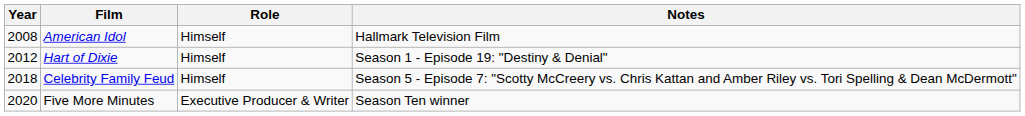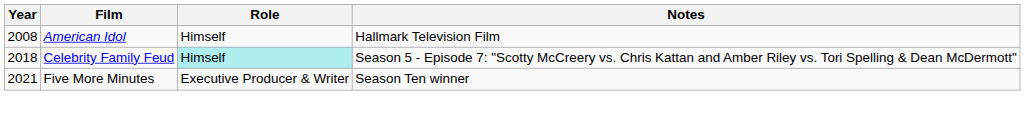- row: 2012 | Hart of Dixie | Himself | Season 1 - Episode 19: "Destiny & Denial"
Celebrity Family Feud | Role: no background -> paleturquoise background
Five More Minutes | Year: 2020 -> 2021
